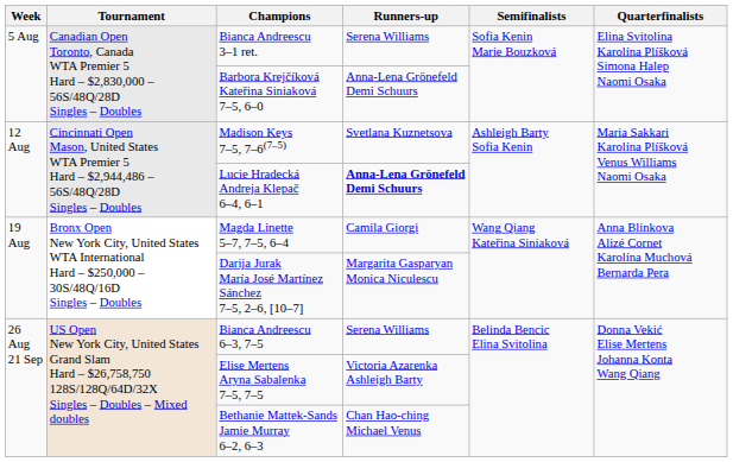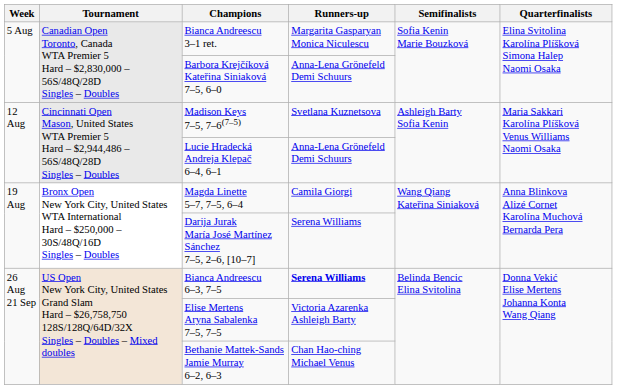Bianca Andreescu 3–1 ret. | Runners-up: Serena Williams -> Margarita Gasparyan Monica Niculescu
Lucie Hradecká Andreja Klepač 6–4, 6–1 | Runners-up: bold -> normal
Darija Jurak María José Martínez Sánchez 7–5, 2–6, [10–7] | Runners-up: Margarita Gasparyan Monica Niculescu -> Serena Williams
Bianca Andreescu 6–3, 7–5 | Runners-up: normal -> bold
